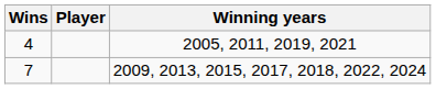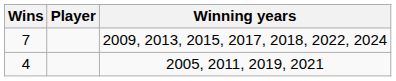rows swapped: 7 <-> 4
